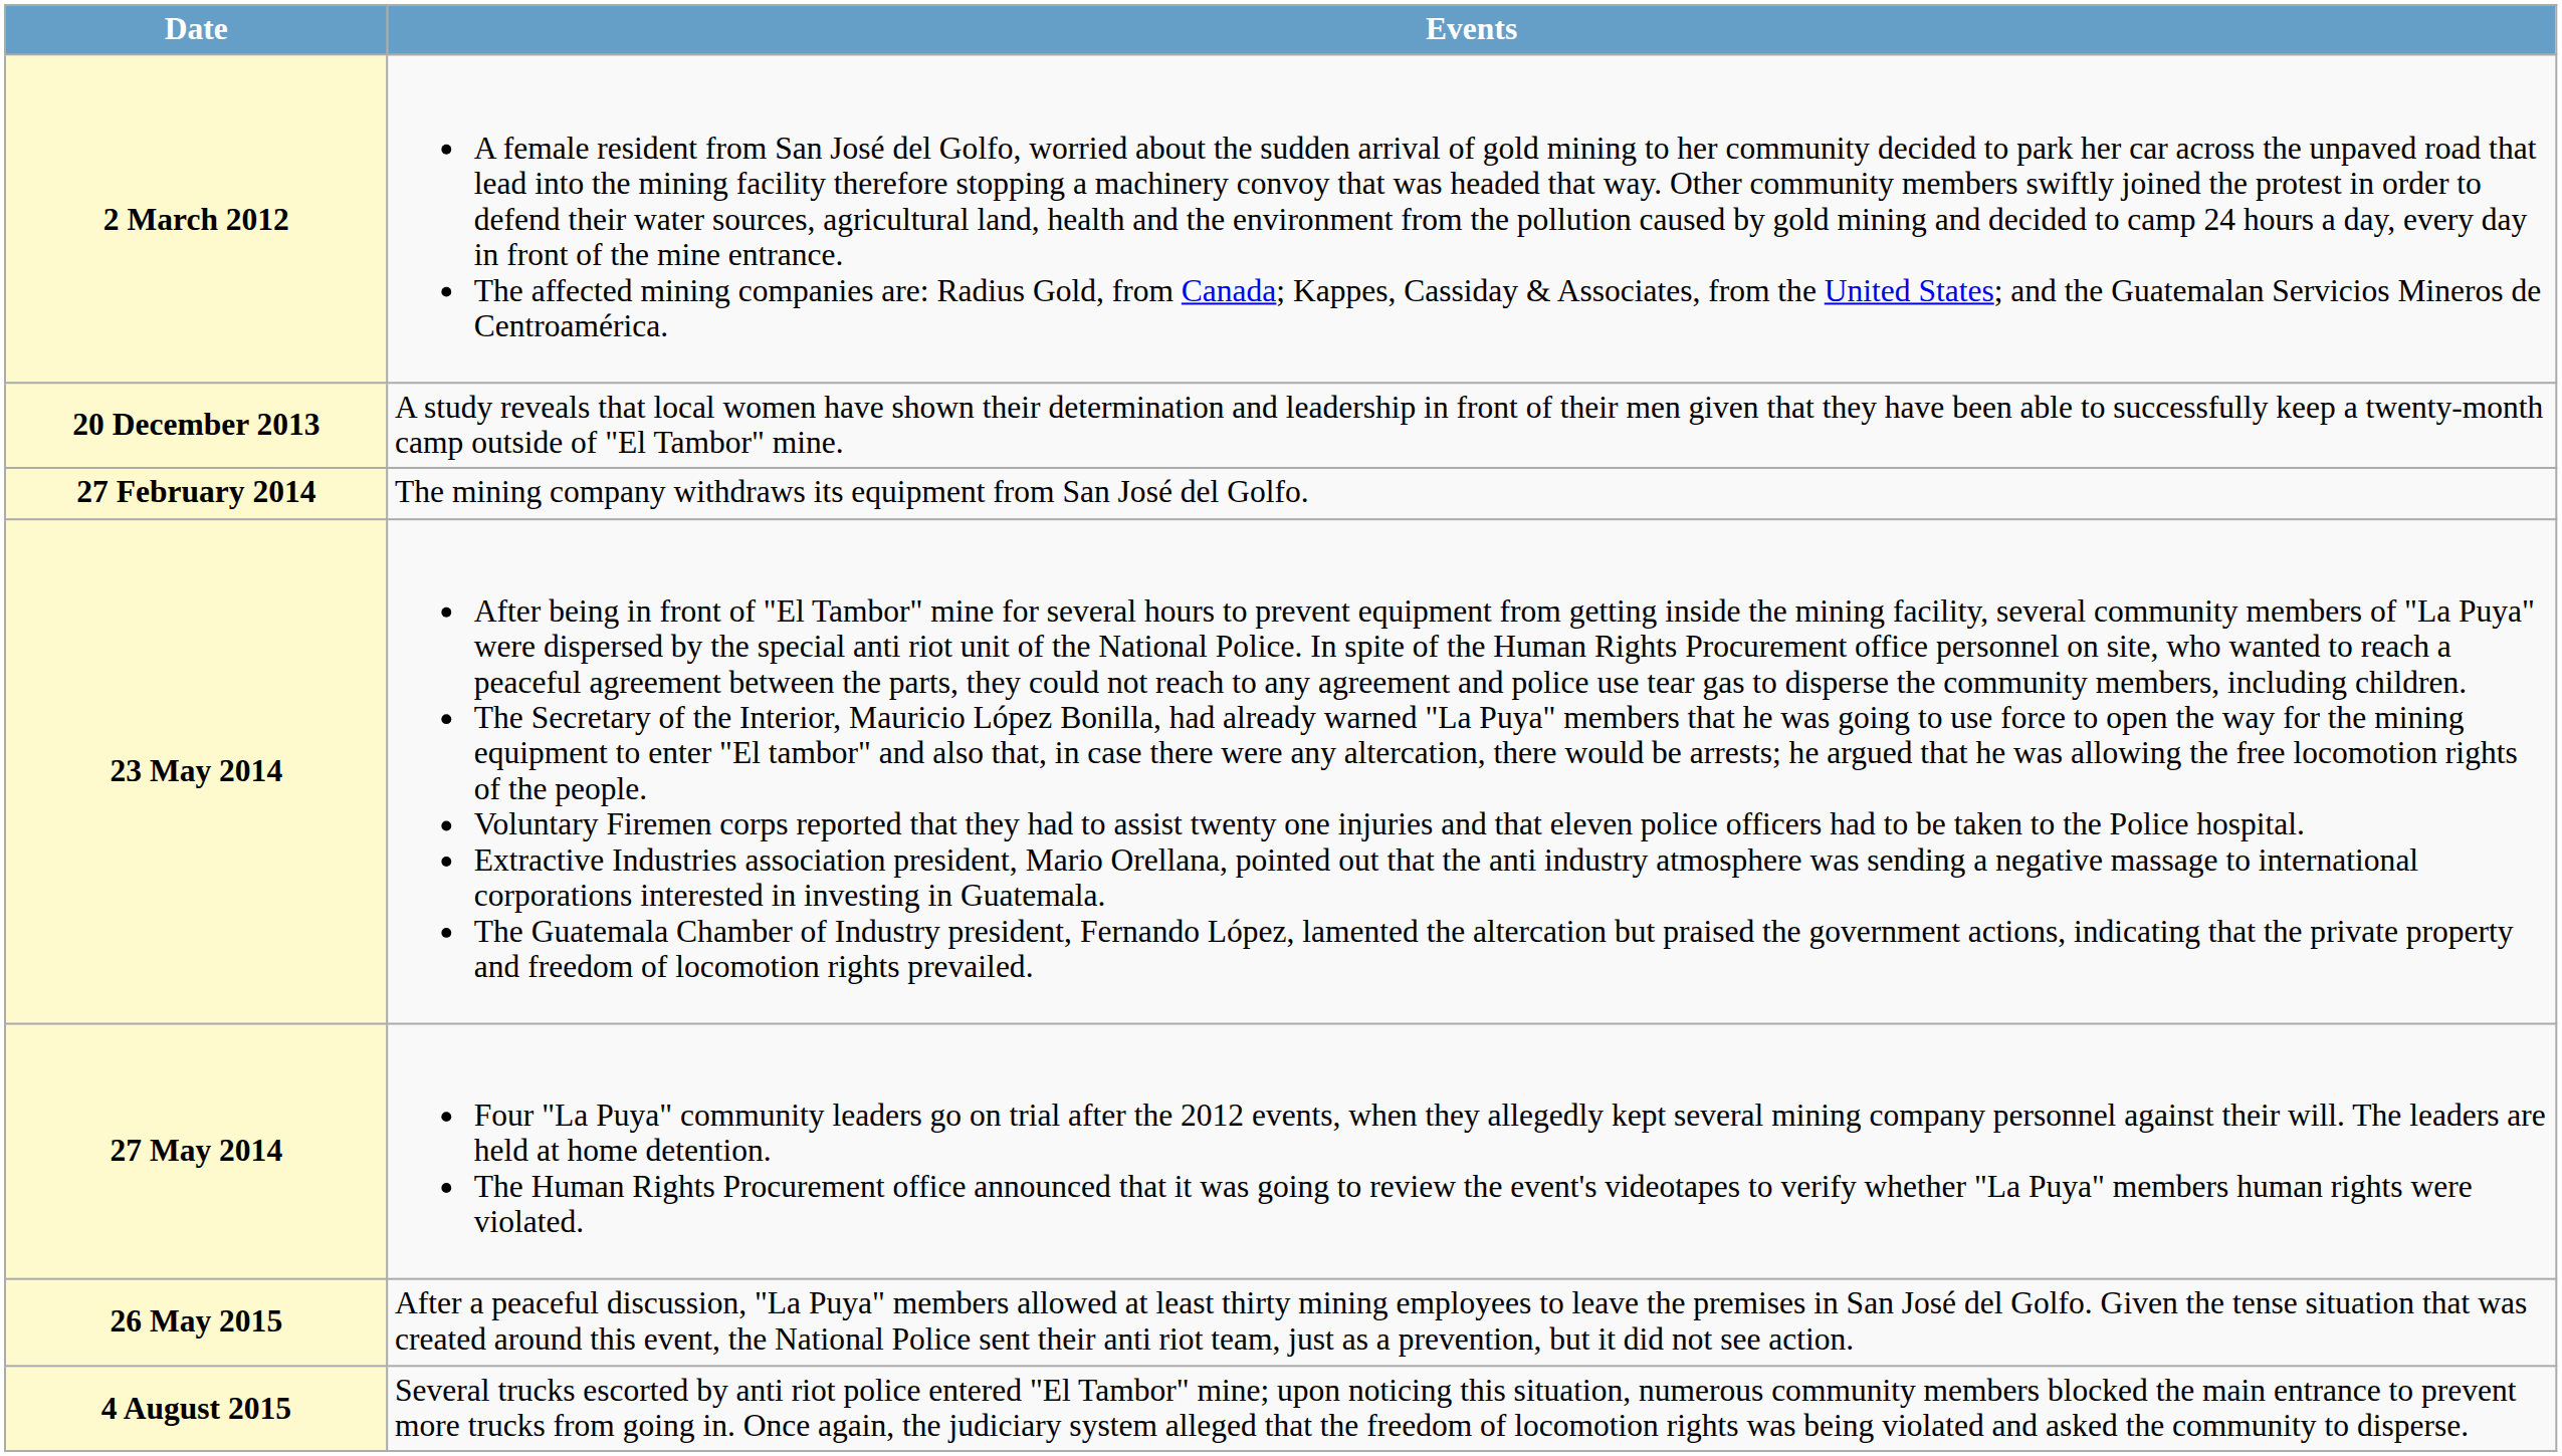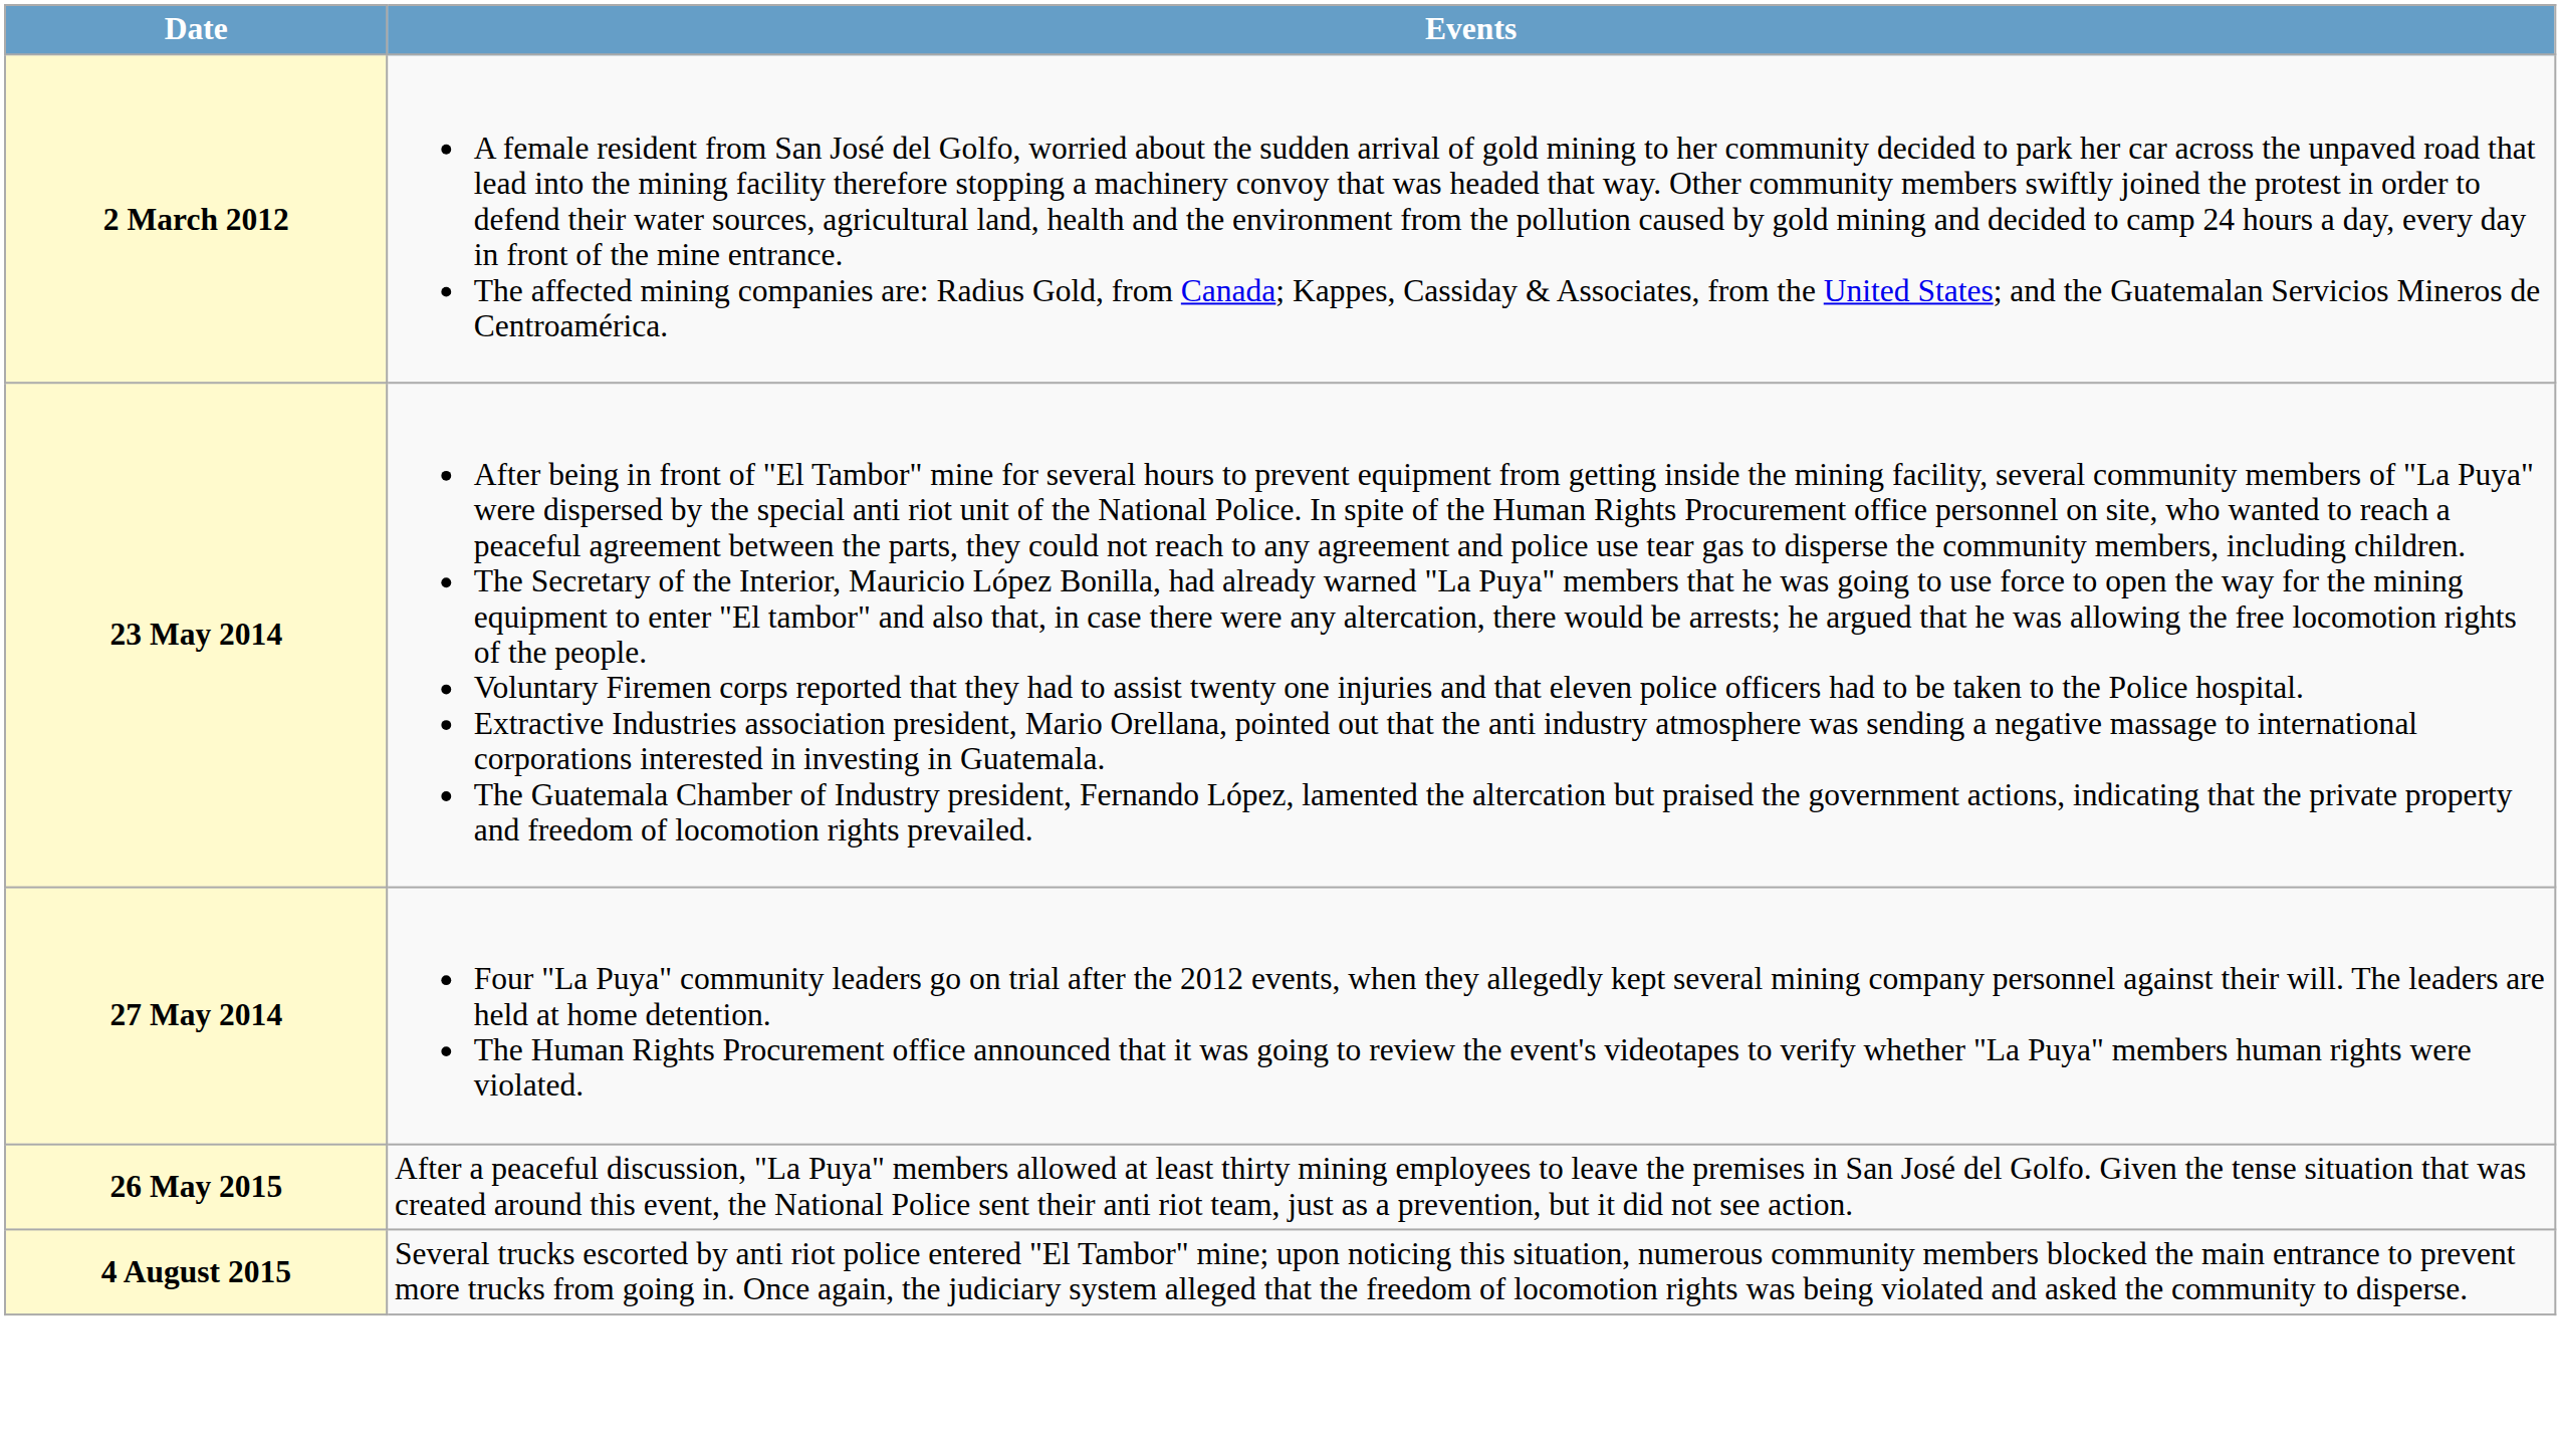- row: 20 December 2013 | A study reveals that local women have shown their determination and leadership in front of their men given that they have been able to successfully keep a twenty-month camp outside of "El Tambor" mine.
- row: 27 February 2014 | The mining company withdraws its equipment from San José del Golfo.
